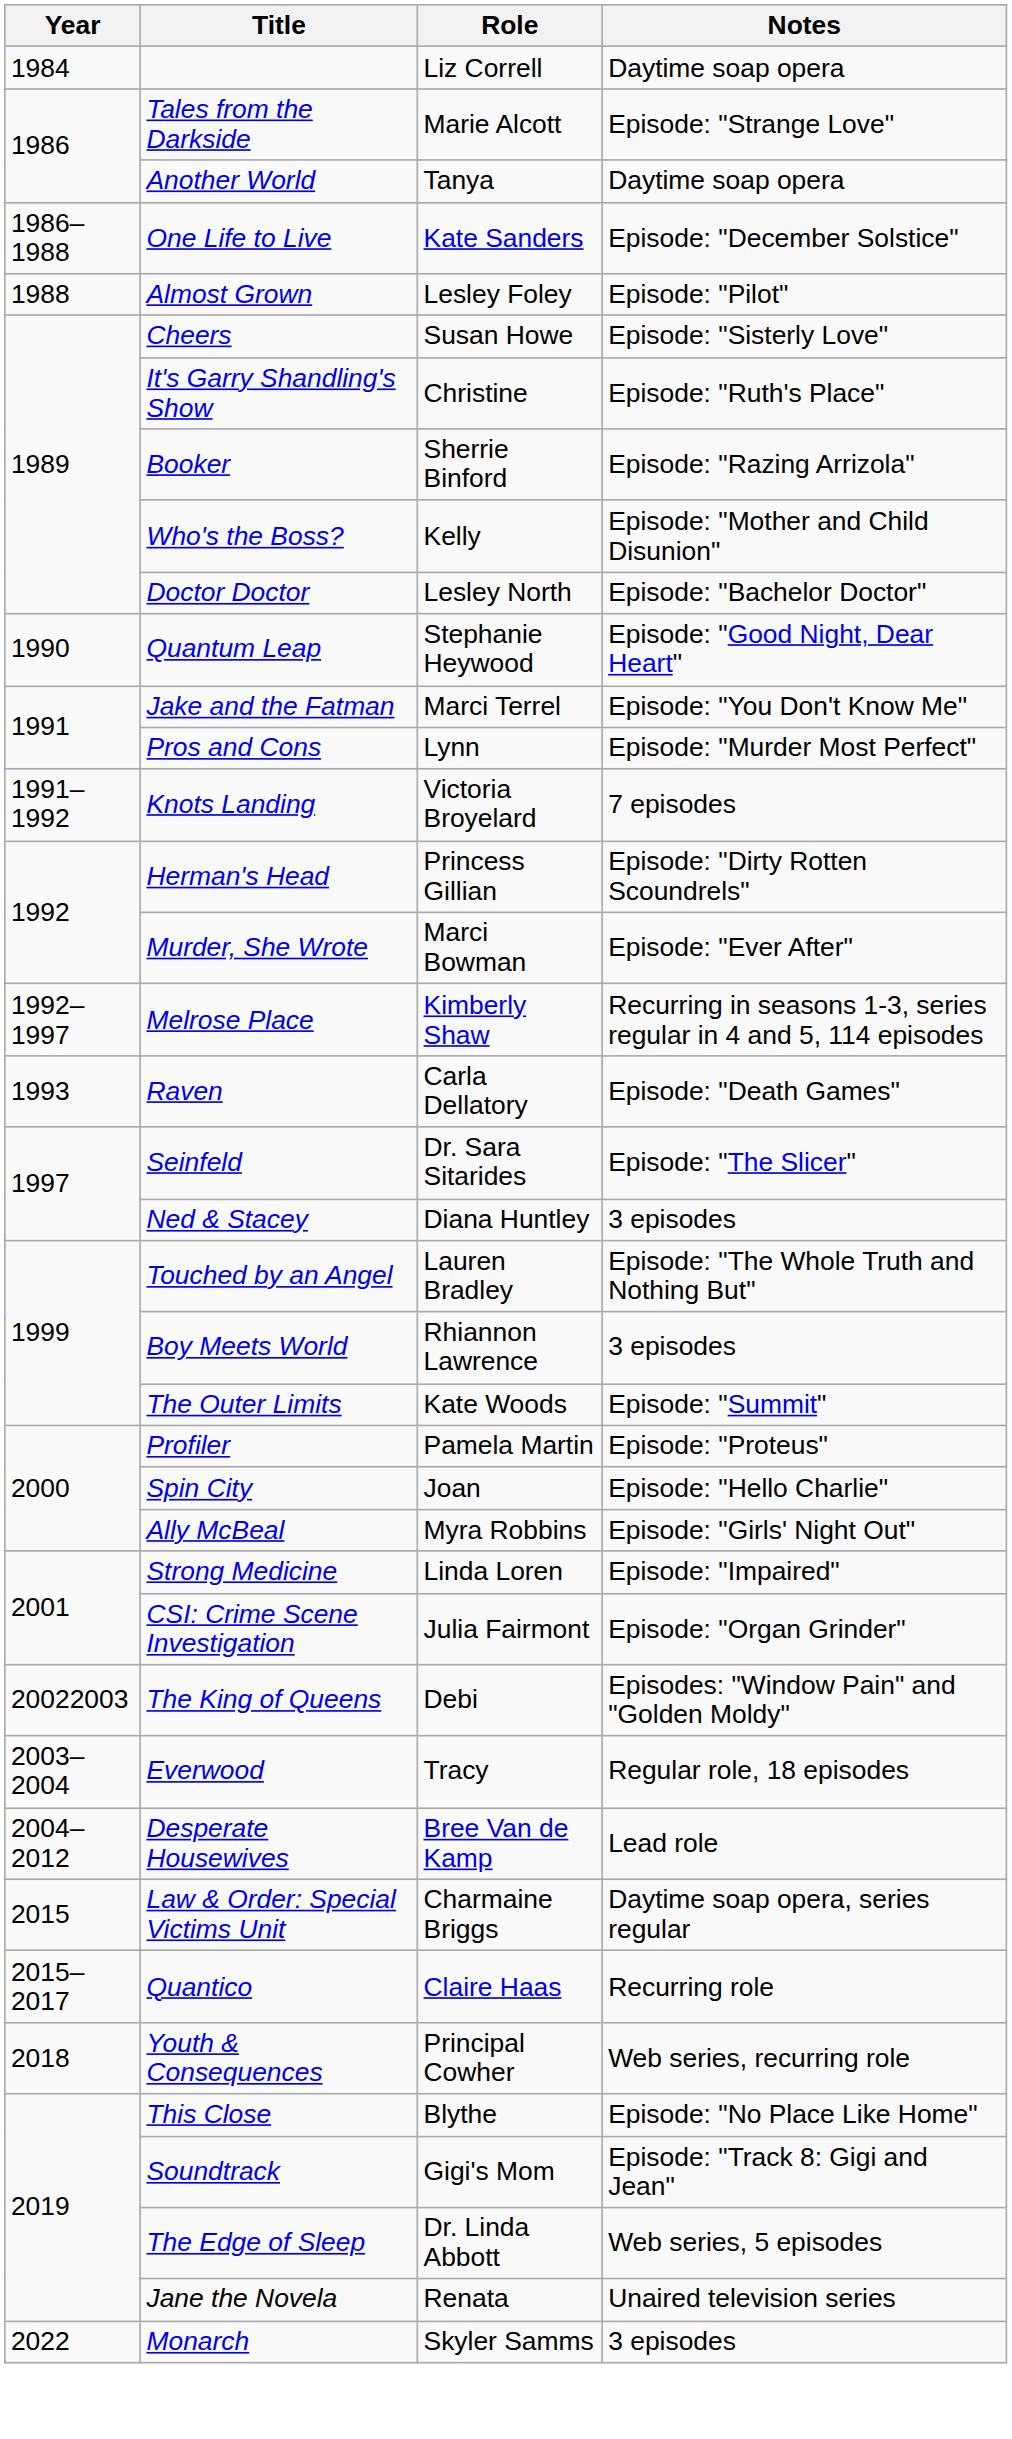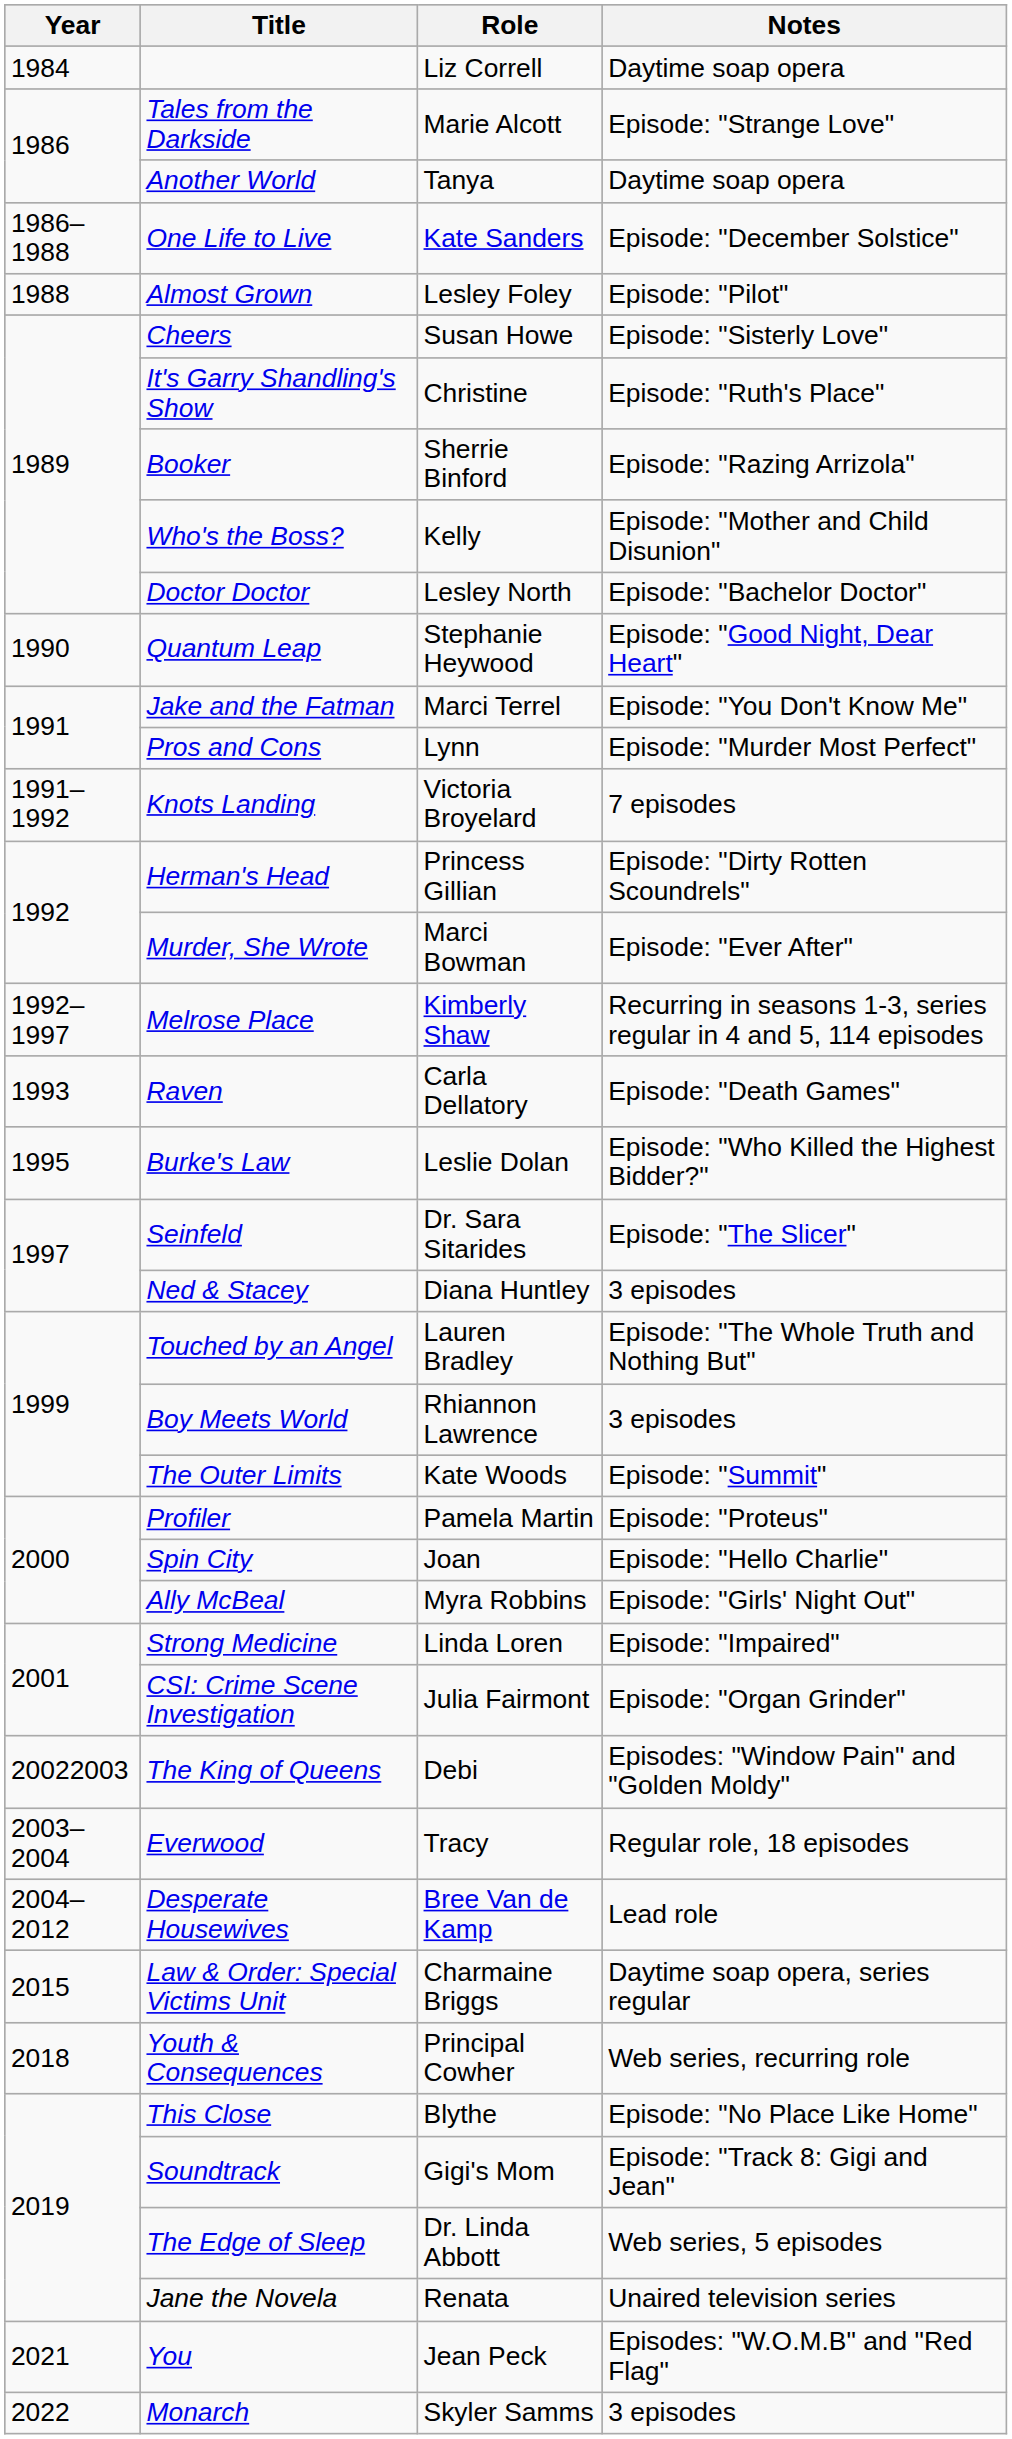+ row: 1995 | Burke's Law | Leslie Dolan | Episode: "Who Killed the Highest Bidder?"
- row: 2015–2017 | Quantico | Claire Haas | Recurring role
+ row: 2021 | You | Jean Peck | Episodes: "W.O.M.B" and "Red Flag"
